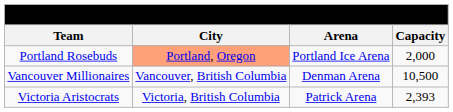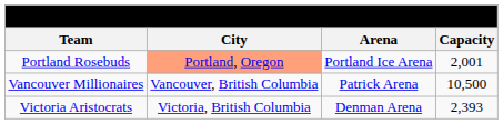Portland Rosebuds | Capacity: 2,000 -> 2,001
Vancouver Millionaires | Arena: Denman Arena -> Patrick Arena
Victoria Aristocrats | Arena: Patrick Arena -> Denman Arena
